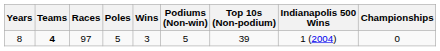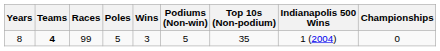8 | Races: 97 -> 99
8 | Top 10s (Non-podium): 39 -> 35
